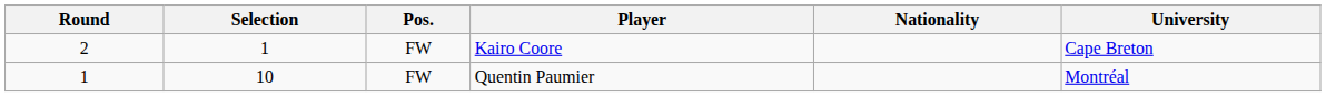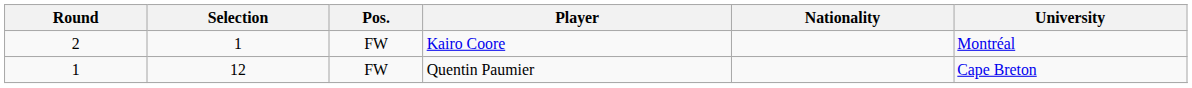Kairo Coore | University: Cape Breton -> Montréal
Quentin Paumier | Selection: 10 -> 12
Quentin Paumier | University: Montréal -> Cape Breton
